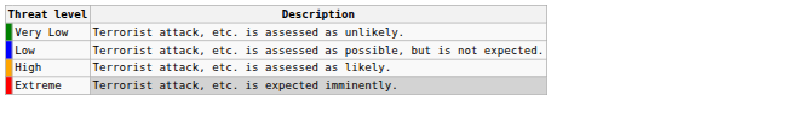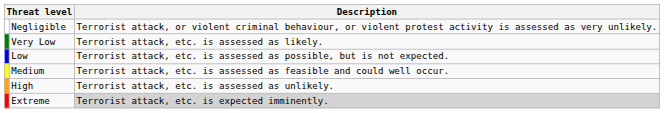+ row: Negligible | Terrorist attack, or violent criminal behaviour, or violent protest activity is assessed as very unlikely.
Very Low | Description: Terrorist attack, etc. is assessed as unlikely. -> Terrorist attack, etc. is assessed as likely.
+ row: Medium | Terrorist attack, etc. is assessed as feasible and could well occur.
High | Description: Terrorist attack, etc. is assessed as likely. -> Terrorist attack, etc. is assessed as unlikely.
